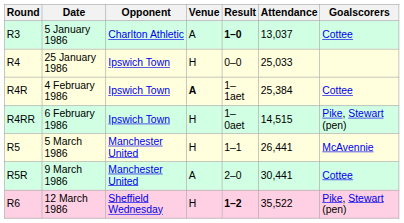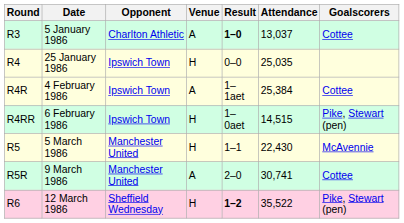25 January 1986 | Attendance: 25,033 -> 25,035
4 February 1986 | Venue: bold -> normal
5 March 1986 | Attendance: 26,441 -> 22,430
9 March 1986 | Attendance: 30,441 -> 30,741
